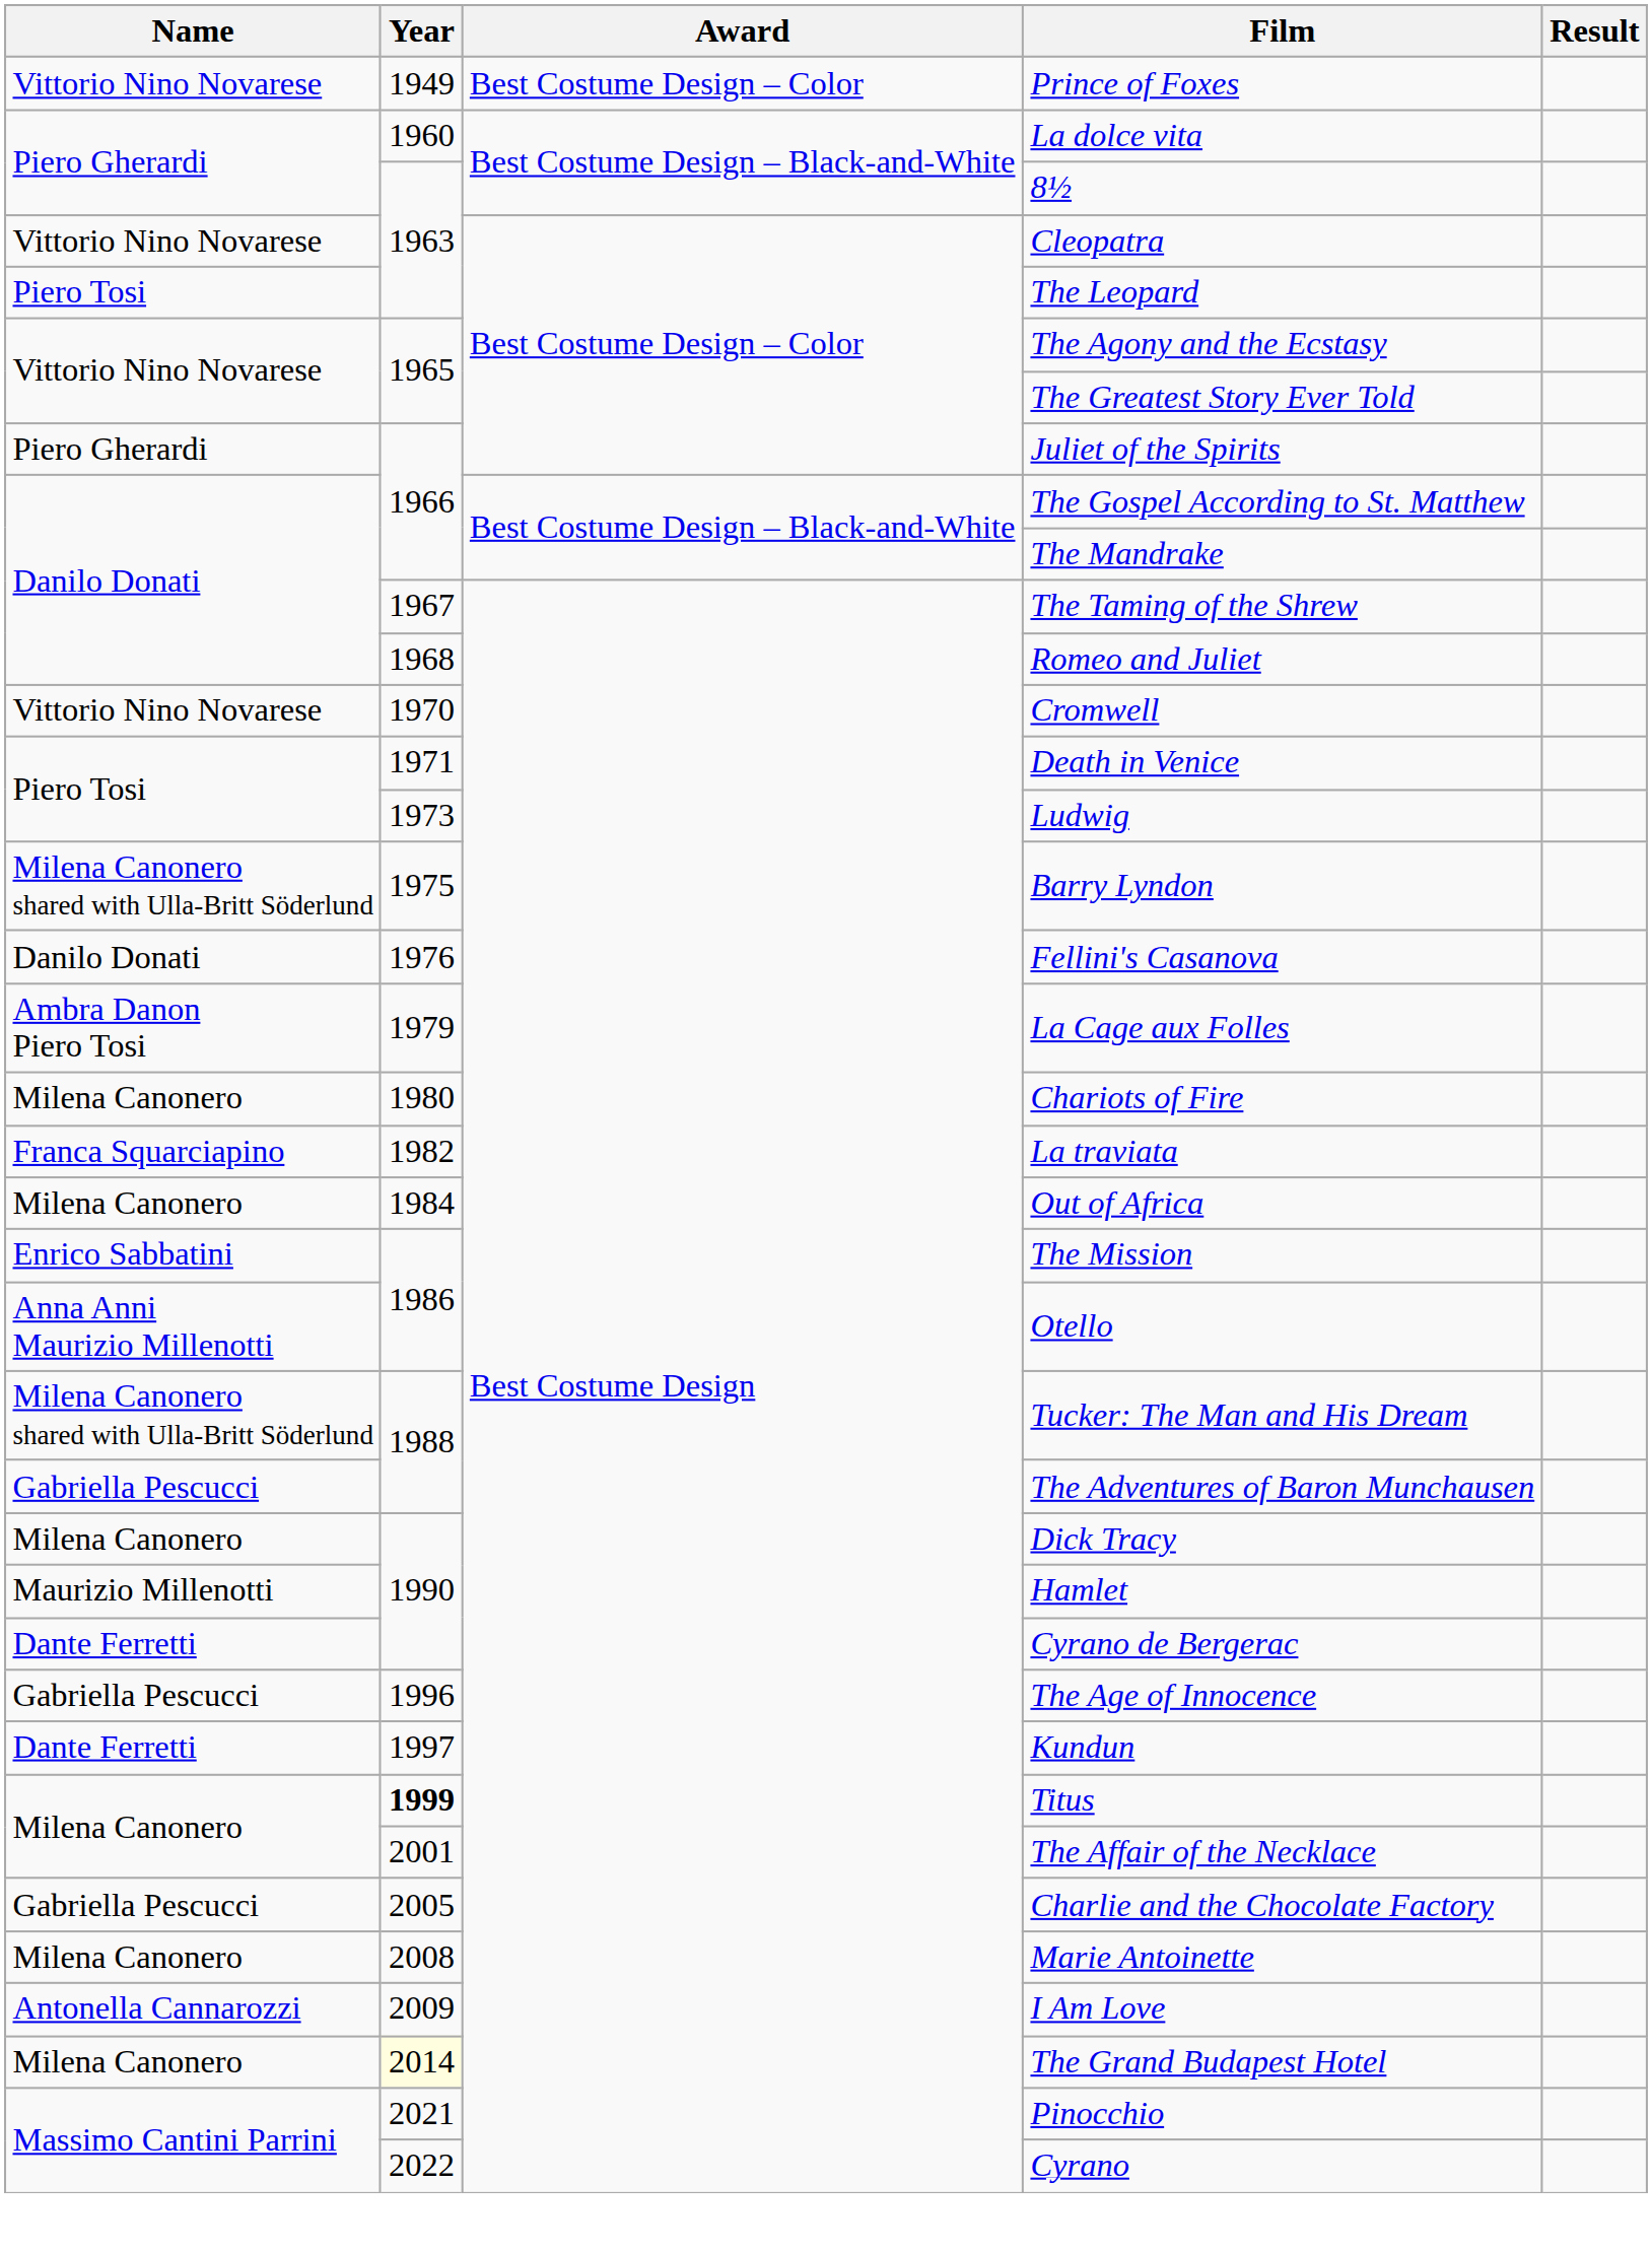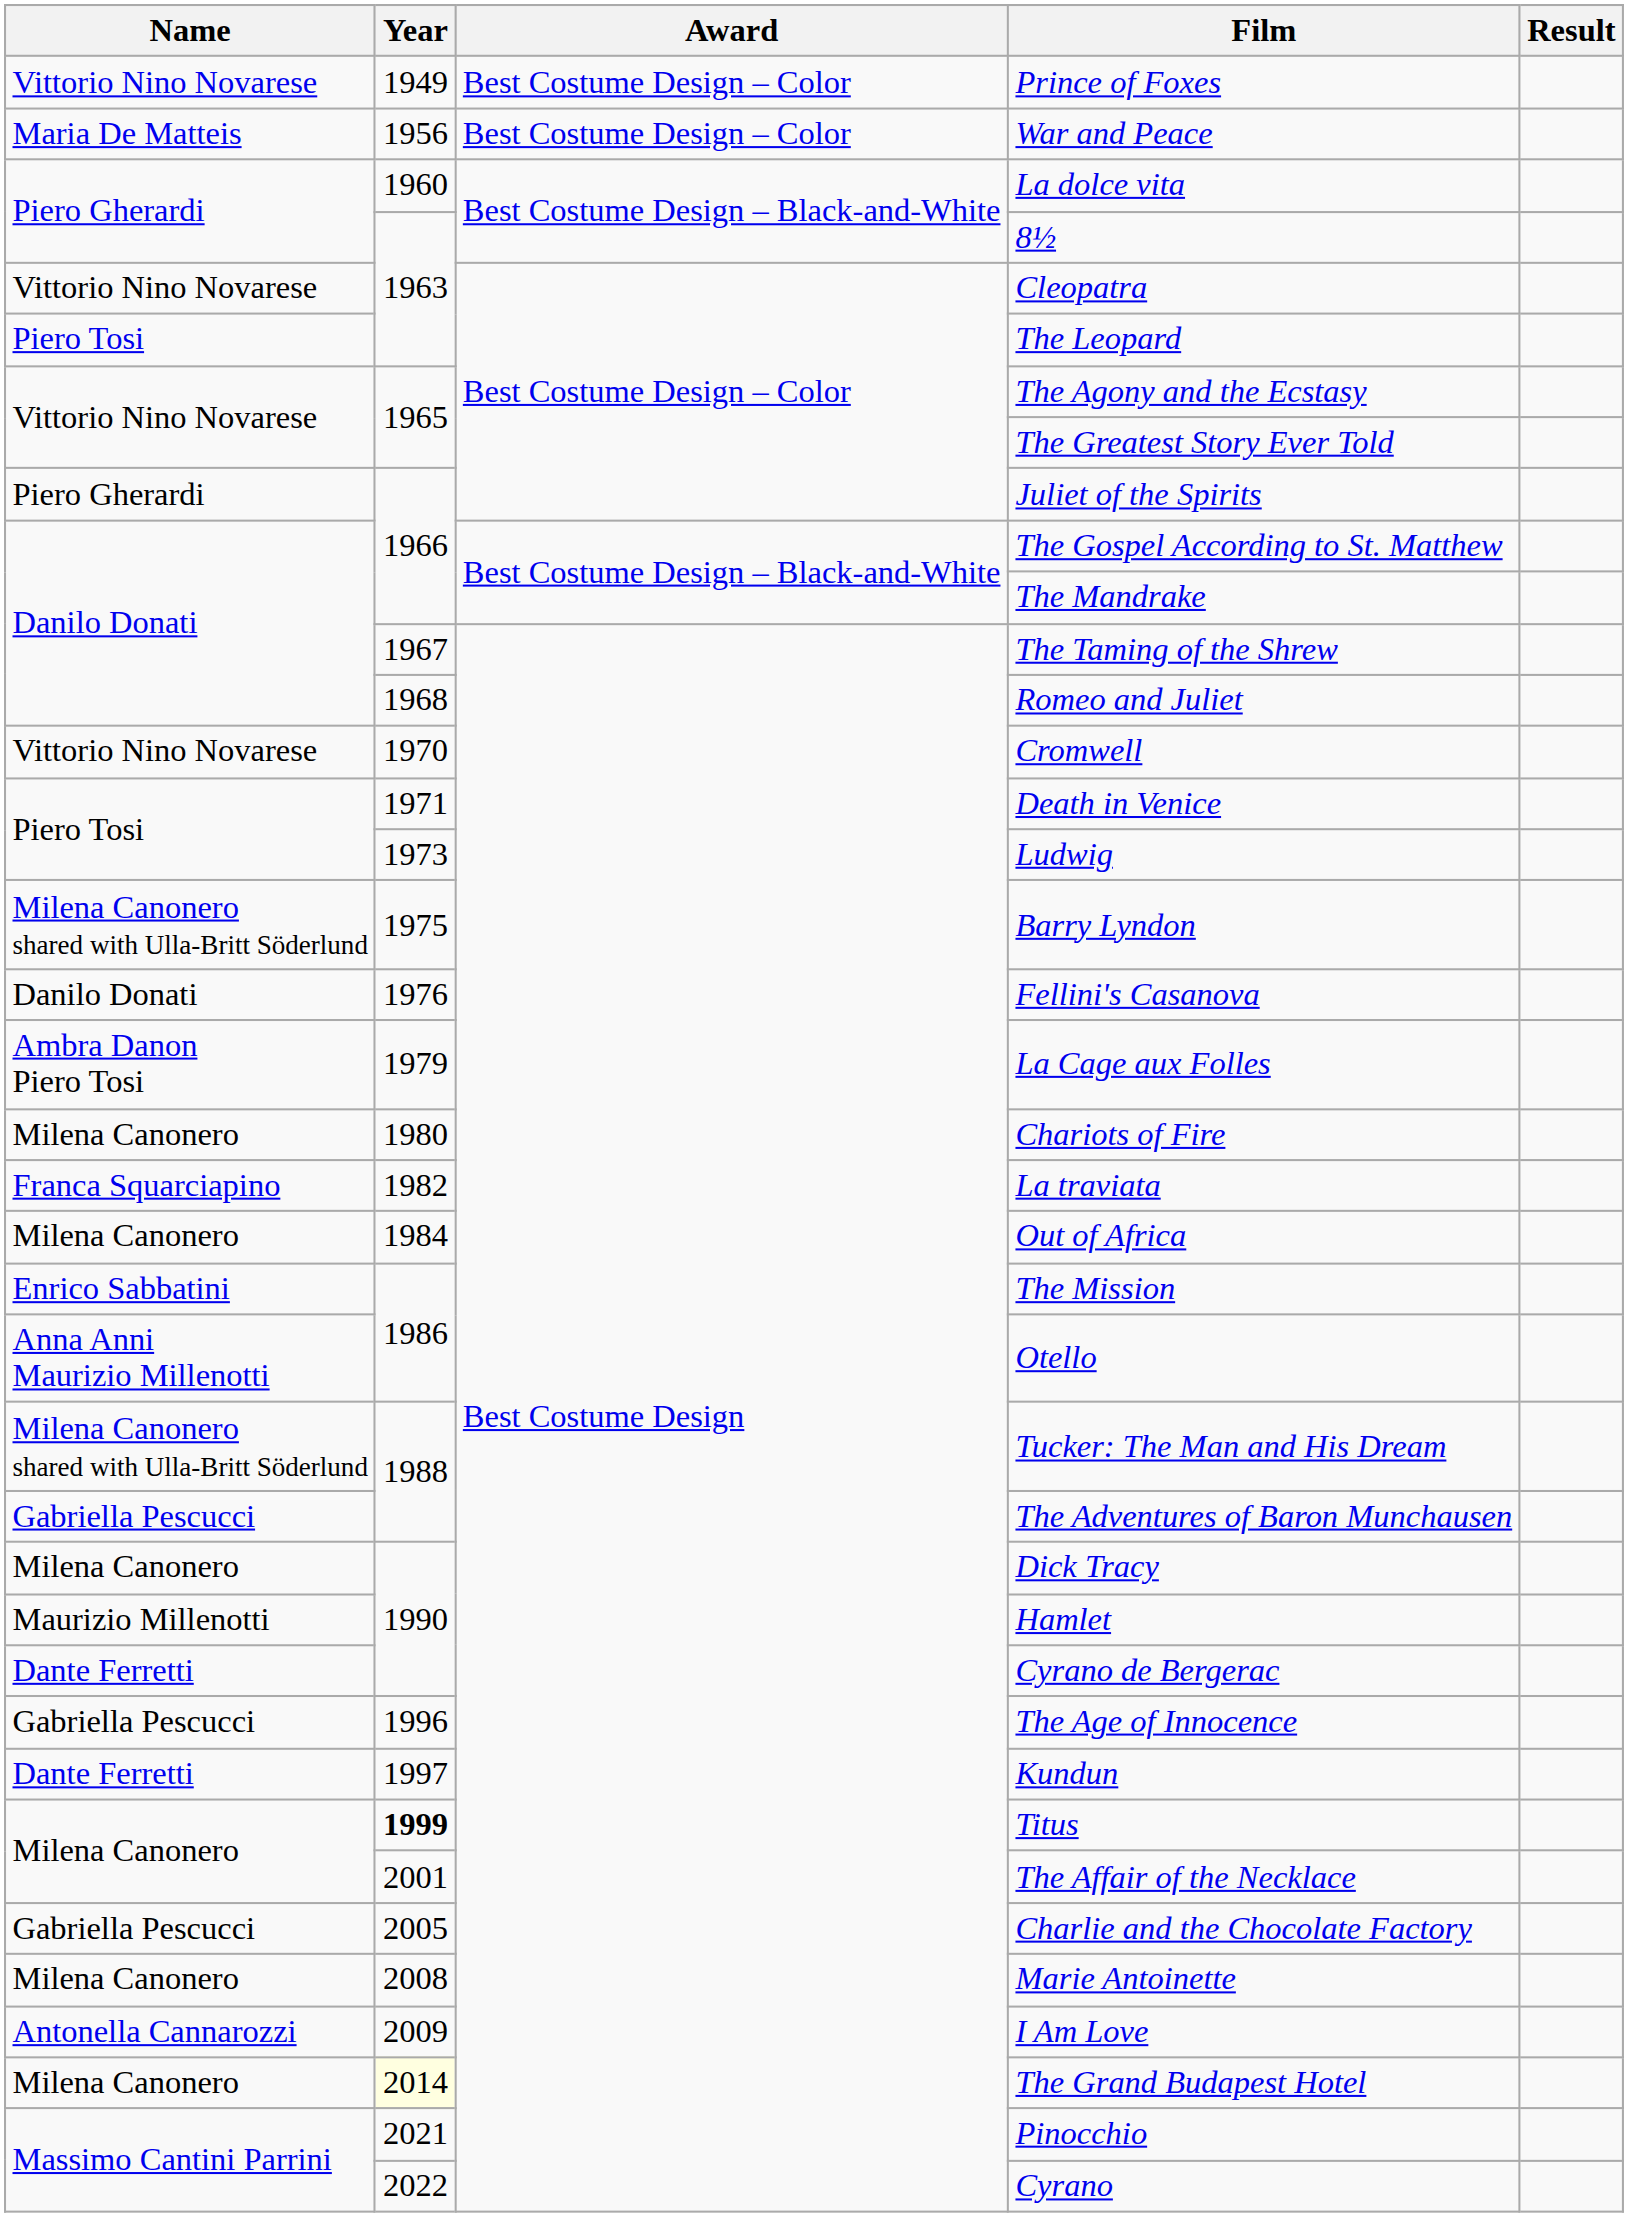+ row: Maria De Matteis | 1956 | Best Costume Design – Color | War and Peace
